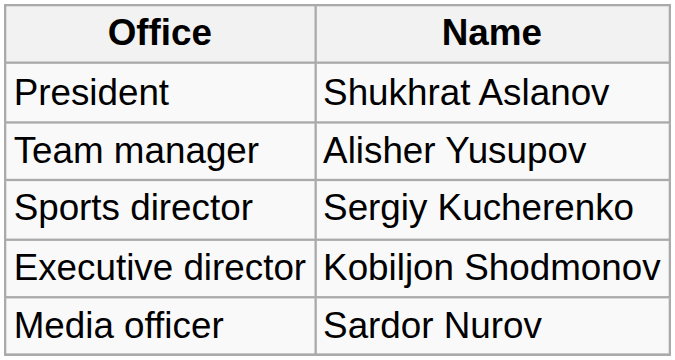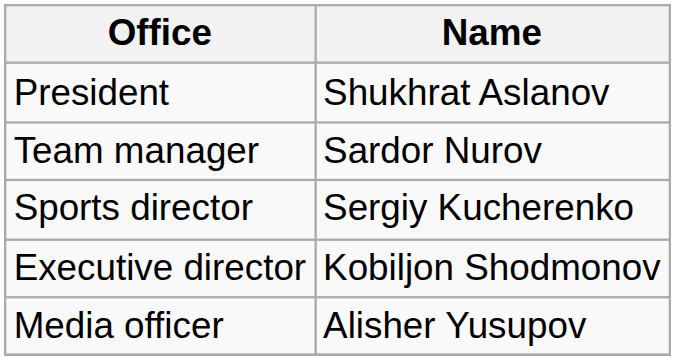Team manager | Name: Alisher Yusupov -> Sardor Nurov
Media officer | Name: Sardor Nurov -> Alisher Yusupov
